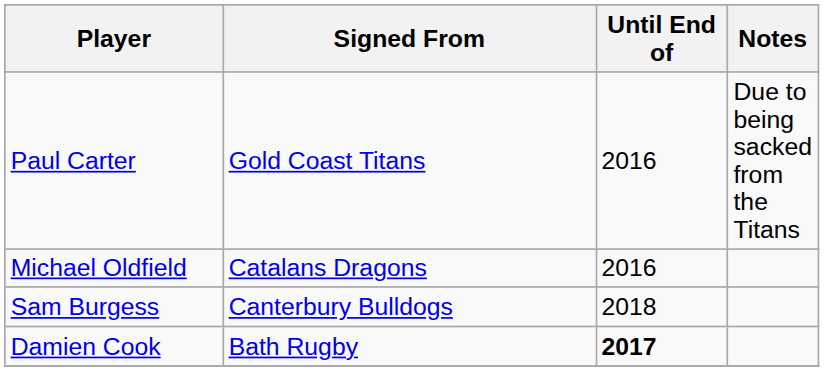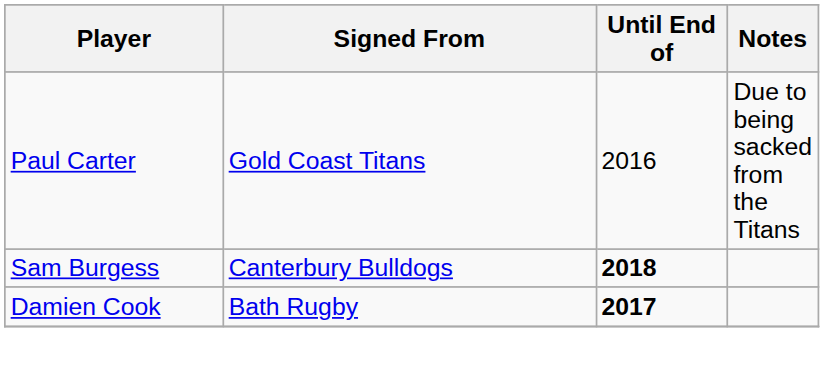- row: Michael Oldfield | Catalans Dragons | 2016
Sam Burgess | Until End of: normal -> bold
